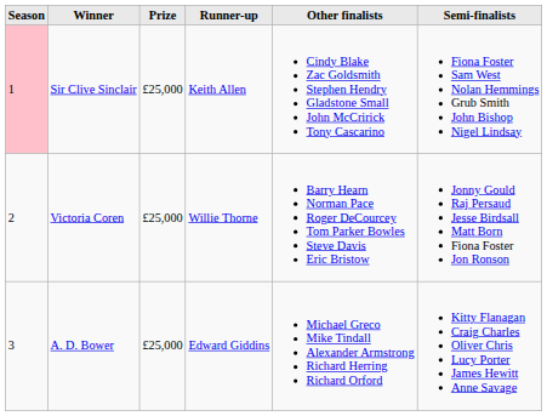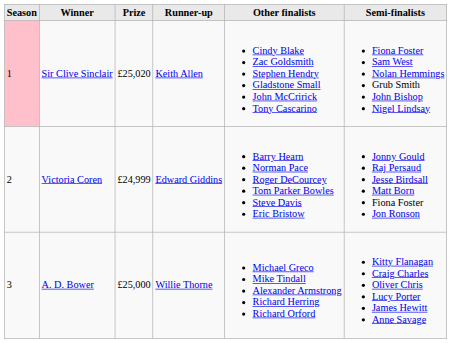Sir Clive Sinclair | Prize: £25,000 -> £25,020
Victoria Coren | Prize: £25,000 -> £24,999
Victoria Coren | Runner-up: Willie Thorne -> Edward Giddins
A. D. Bower | Runner-up: Edward Giddins -> Willie Thorne
